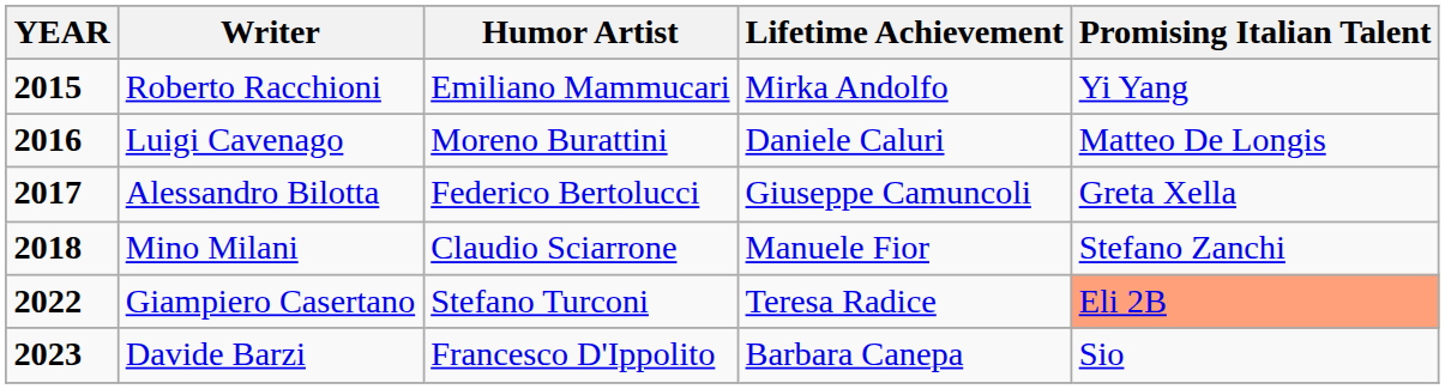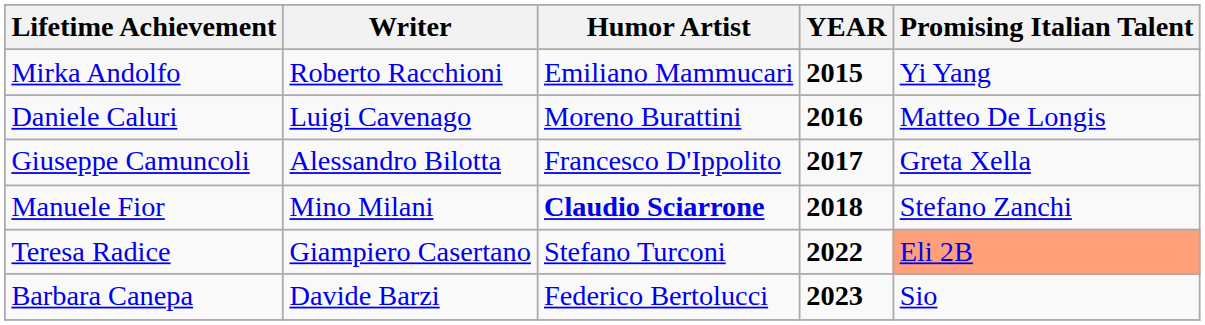columns swapped: YEAR <-> Lifetime Achievement
Alessandro Bilotta | Humor Artist: Federico Bertolucci -> Francesco D'Ippolito
Mino Milani | Humor Artist: normal -> bold
Davide Barzi | Humor Artist: Francesco D'Ippolito -> Federico Bertolucci
